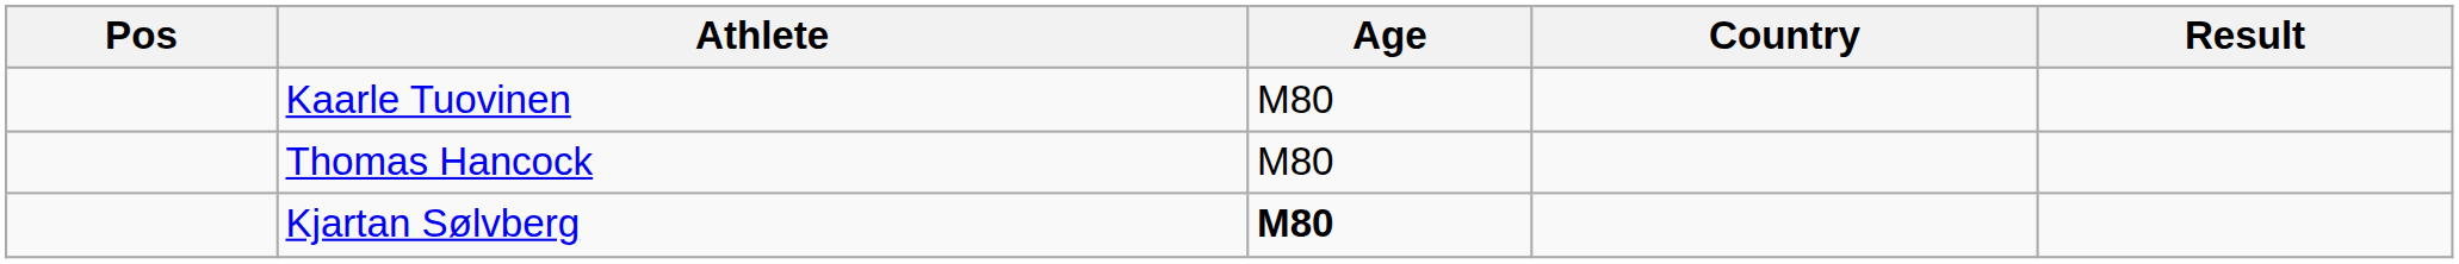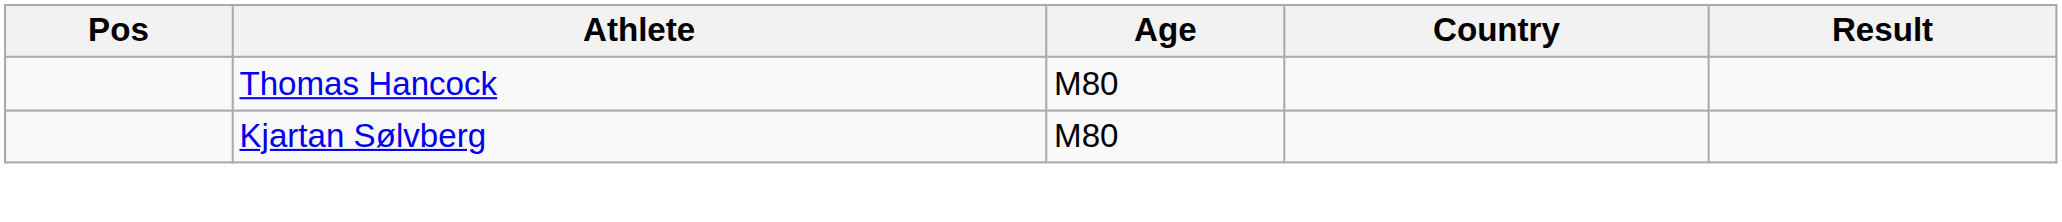- row: Kaarle Tuovinen | M80
Kjartan Sølvberg | Age: bold -> normal
